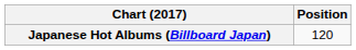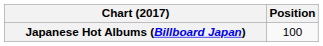Japanese Hot Albums (Billboard Japan) | Position: 120 -> 100
